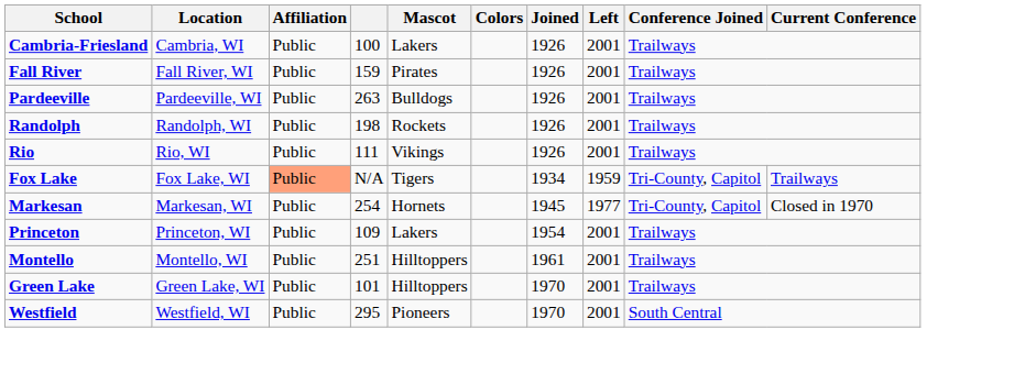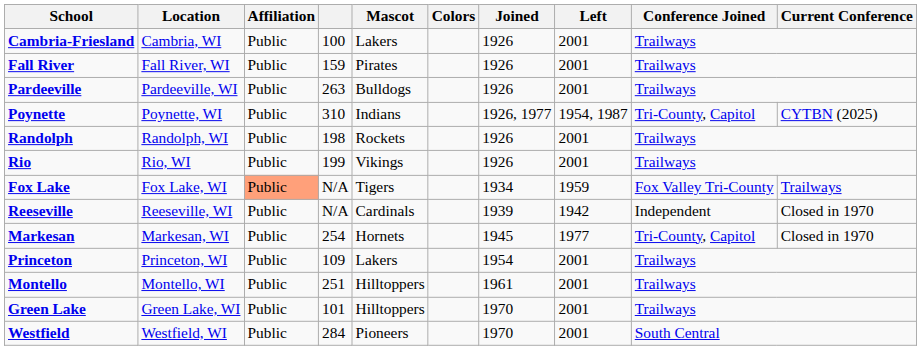+ row: Poynette | Poynette, WI | Public | 310 | Indians | 1926, 1977 | 1954, 1987 | Tri-County, Capitol | CYTBN (2025)
Rio | column 4: 111 -> 199
Fox Lake | Conference Joined: Tri-County, Capitol -> Fox Valley Tri-County
+ row: Reeseville | Reeseville, WI | Public | N/A | Cardinals | 1939 | 1942 | Independent | Closed in 1970
Westfield | column 4: 295 -> 284
